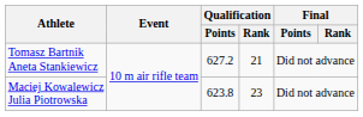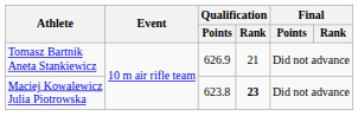Tomasz Bartnik Aneta Stankiewicz | Qualification / Points: 627.2 -> 626.9
Maciej Kowalewicz Julia Piotrowska | Qualification / Rank: normal -> bold
